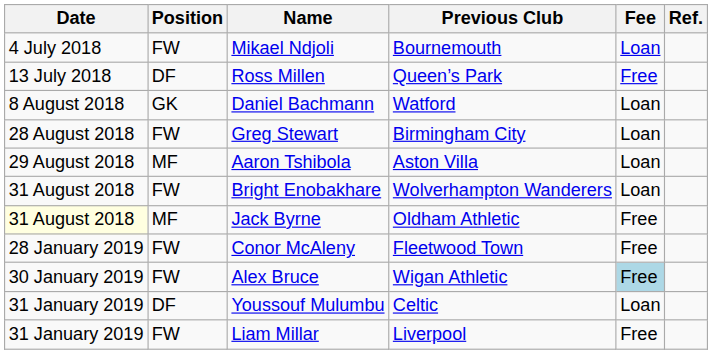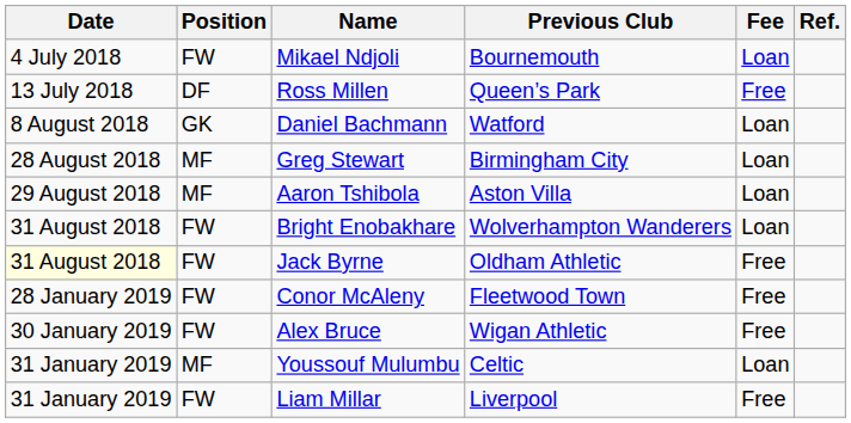Greg Stewart | Position: FW -> MF
Jack Byrne | Position: MF -> FW
Alex Bruce | Fee: lightblue background -> no background
Youssouf Mulumbu | Position: DF -> MF
